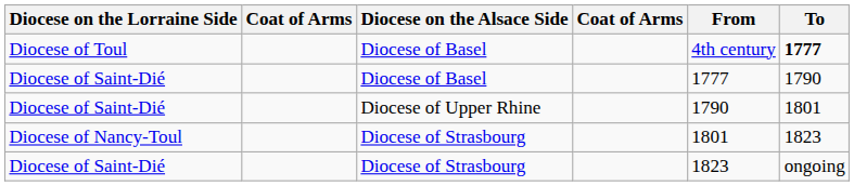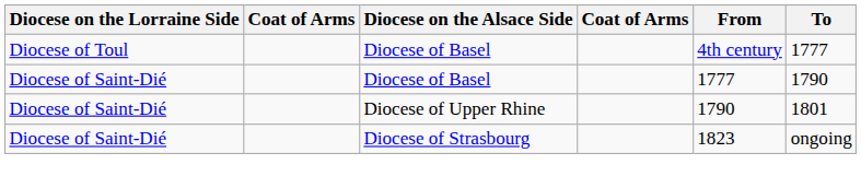Diocese of Toul | To: bold -> normal
- row: Diocese of Nancy-Toul | Diocese of Strasbourg | 1801 | 1823
